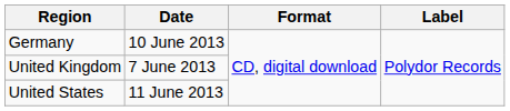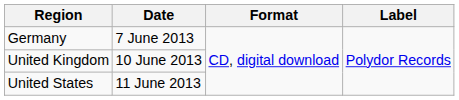Germany | Date: 10 June 2013 -> 7 June 2013
United Kingdom | Date: 7 June 2013 -> 10 June 2013
